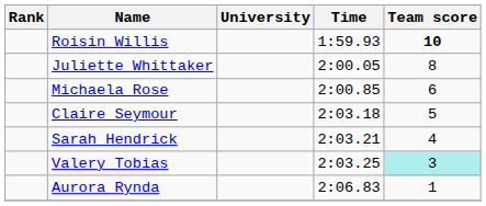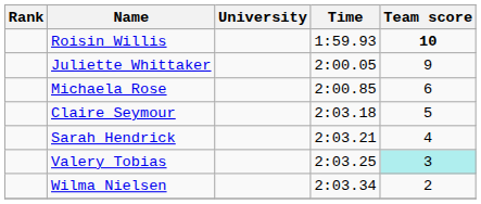Juliette Whittaker | Team score: 8 -> 9
+ row: Wilma Nielsen | 2:03.34 | 2
- row: Aurora Rynda | 2:06.83 | 1
